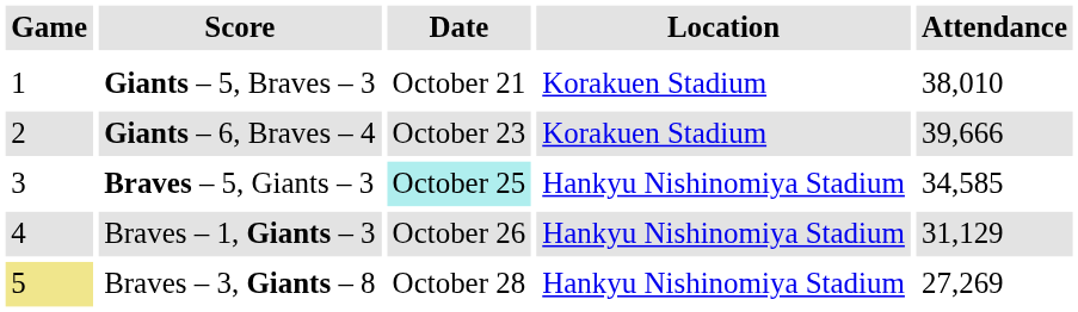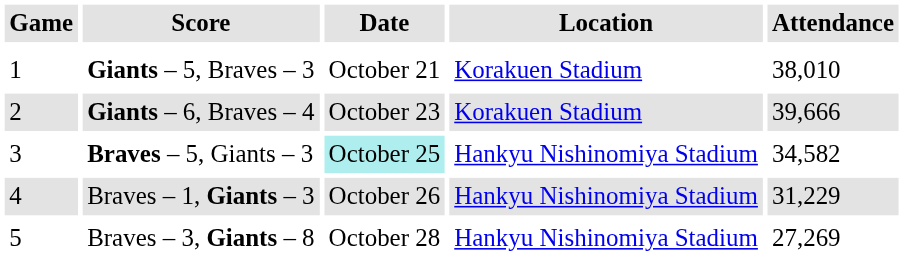Braves – 5, Giants – 3 | Attendance: 34,585 -> 34,582
Braves – 1, Giants – 3 | Attendance: 31,129 -> 31,229
Braves – 3, Giants – 8 | Game: khaki background -> no background
